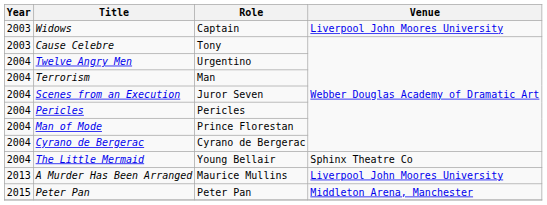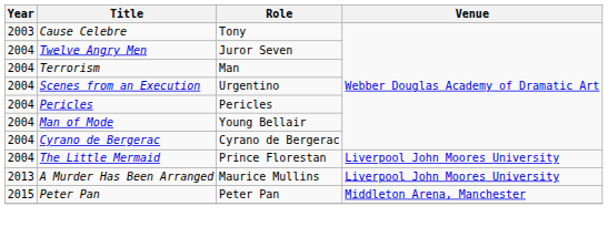- row: 2003 | Widows | Captain | Liverpool John Moores University
Twelve Angry Men | Role: Urgentino -> Juror Seven
Scenes from an Execution | Role: Juror Seven -> Urgentino
Man of Mode | Role: Prince Florestan -> Young Bellair
The Little Mermaid | Role: Young Bellair -> Prince Florestan
The Little Mermaid | Venue: Sphinx Theatre Co -> Liverpool John Moores University
